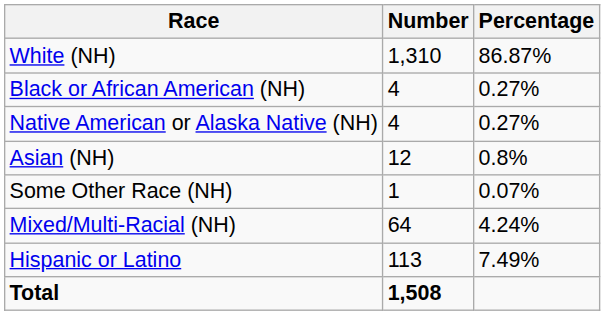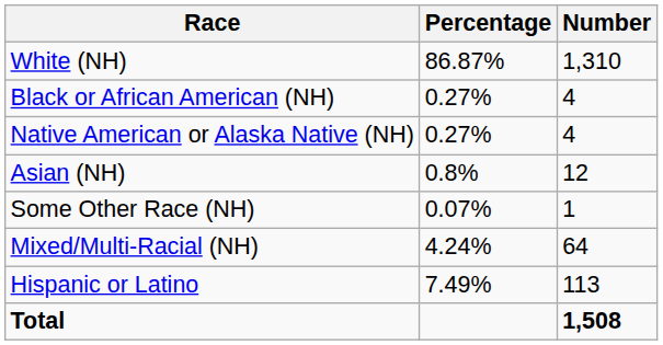columns swapped: Number <-> Percentage
